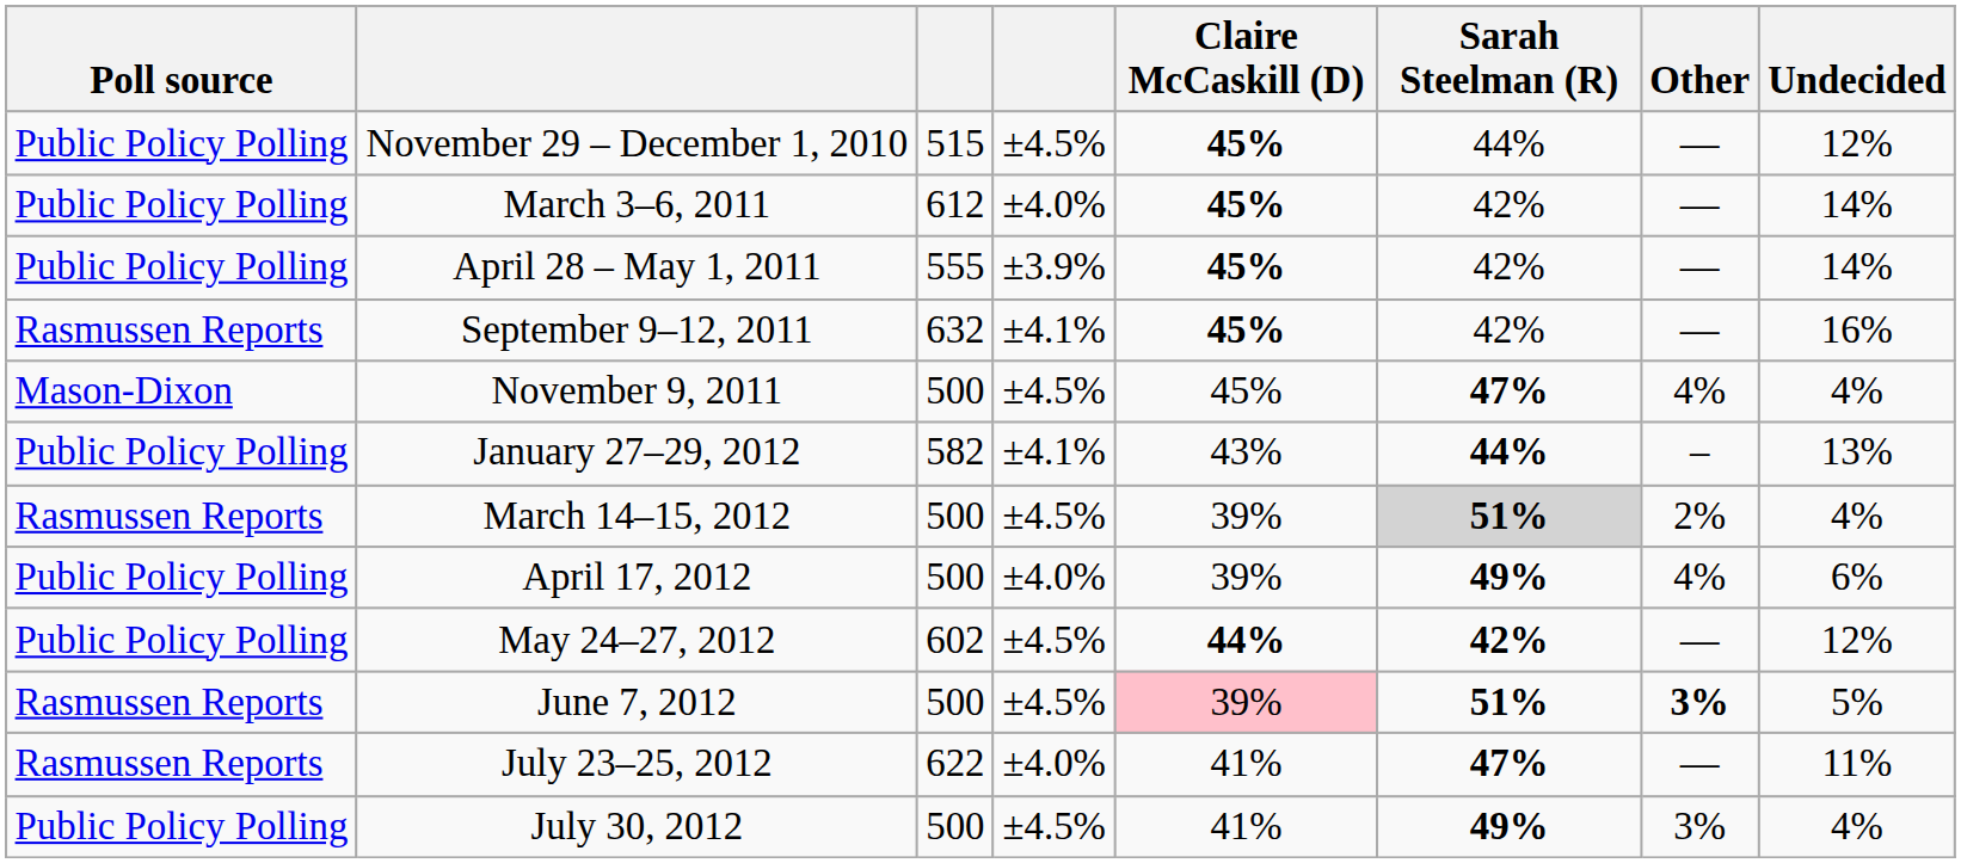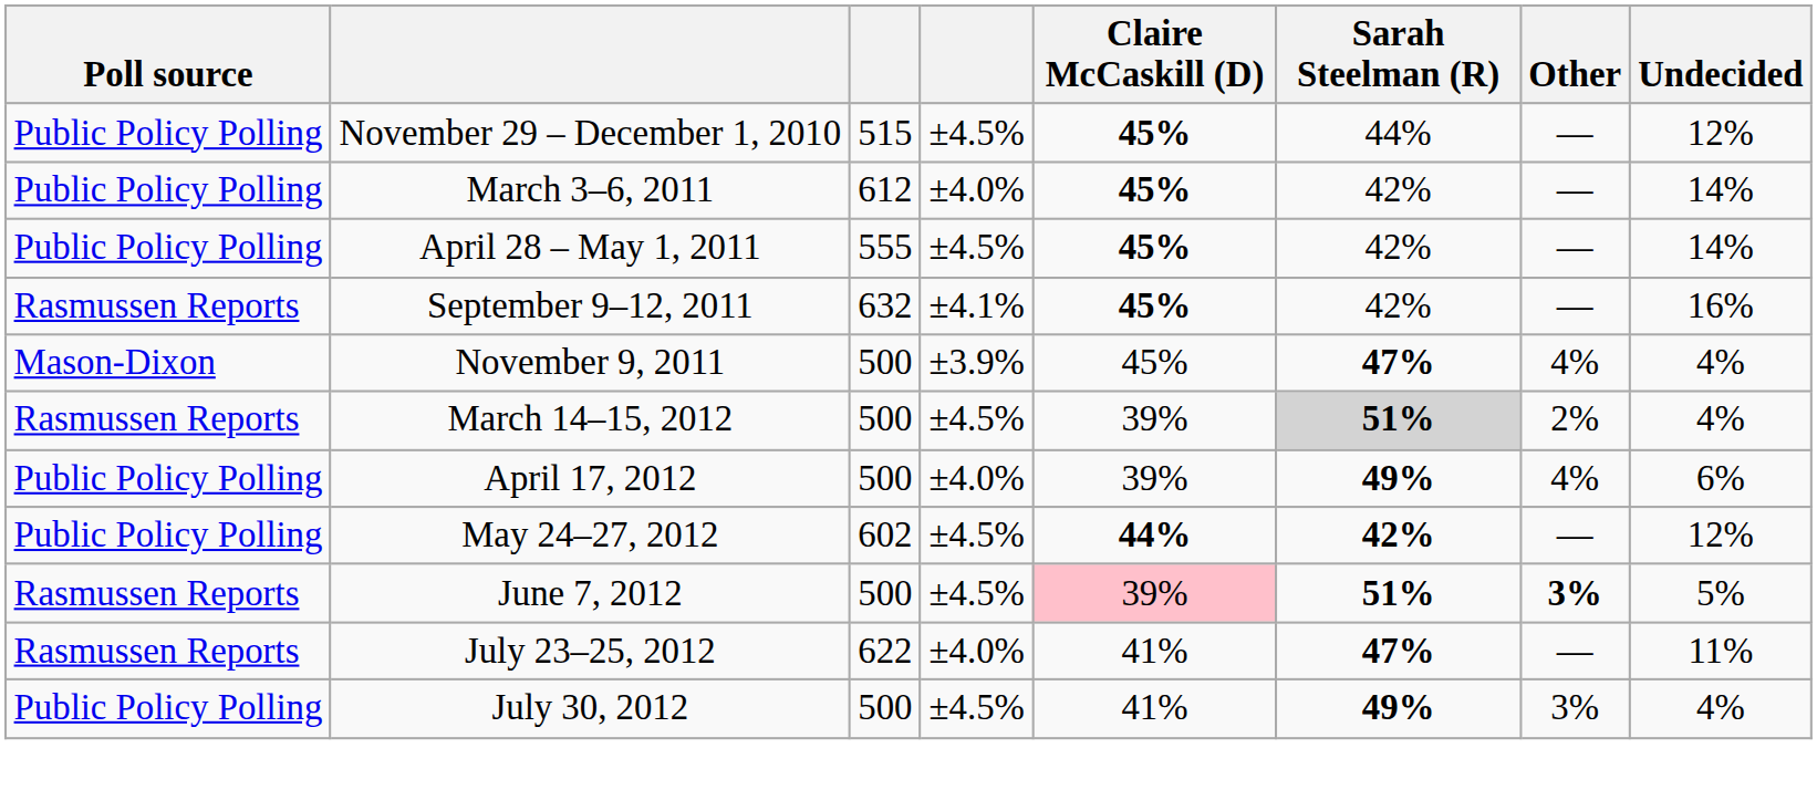April 28 – May 1, 2011 | column 4: ±3.9% -> ±4.5%
November 9, 2011 | column 4: ±4.5% -> ±3.9%
- row: Public Policy Polling | January 27–29, 2012 | 582 | ±4.1% | 43% | 44% | – | 13%
